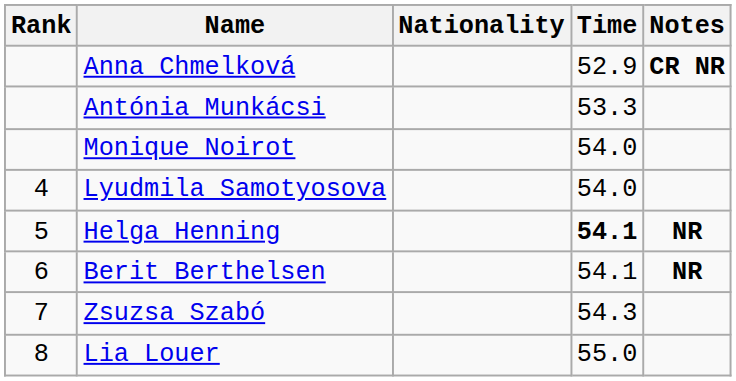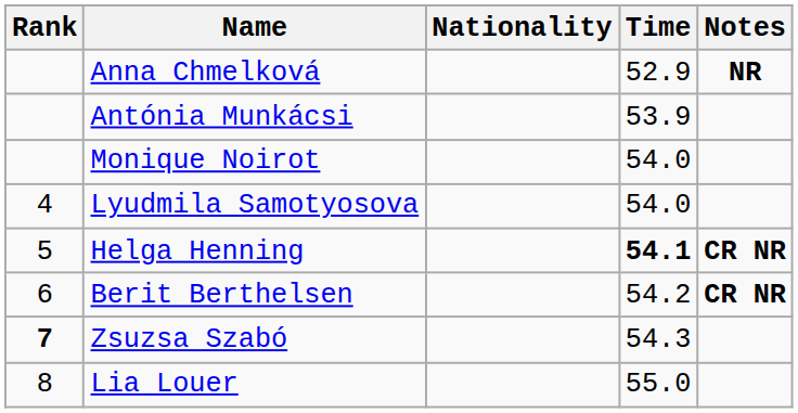Anna Chmelková | Notes: CR NR -> NR
Antónia Munkácsi | Time: 53.3 -> 53.9
Helga Henning | Notes: NR -> CR NR
Berit Berthelsen | Time: 54.1 -> 54.2
Berit Berthelsen | Notes: NR -> CR NR
Zsuzsa Szabó | Rank: normal -> bold
